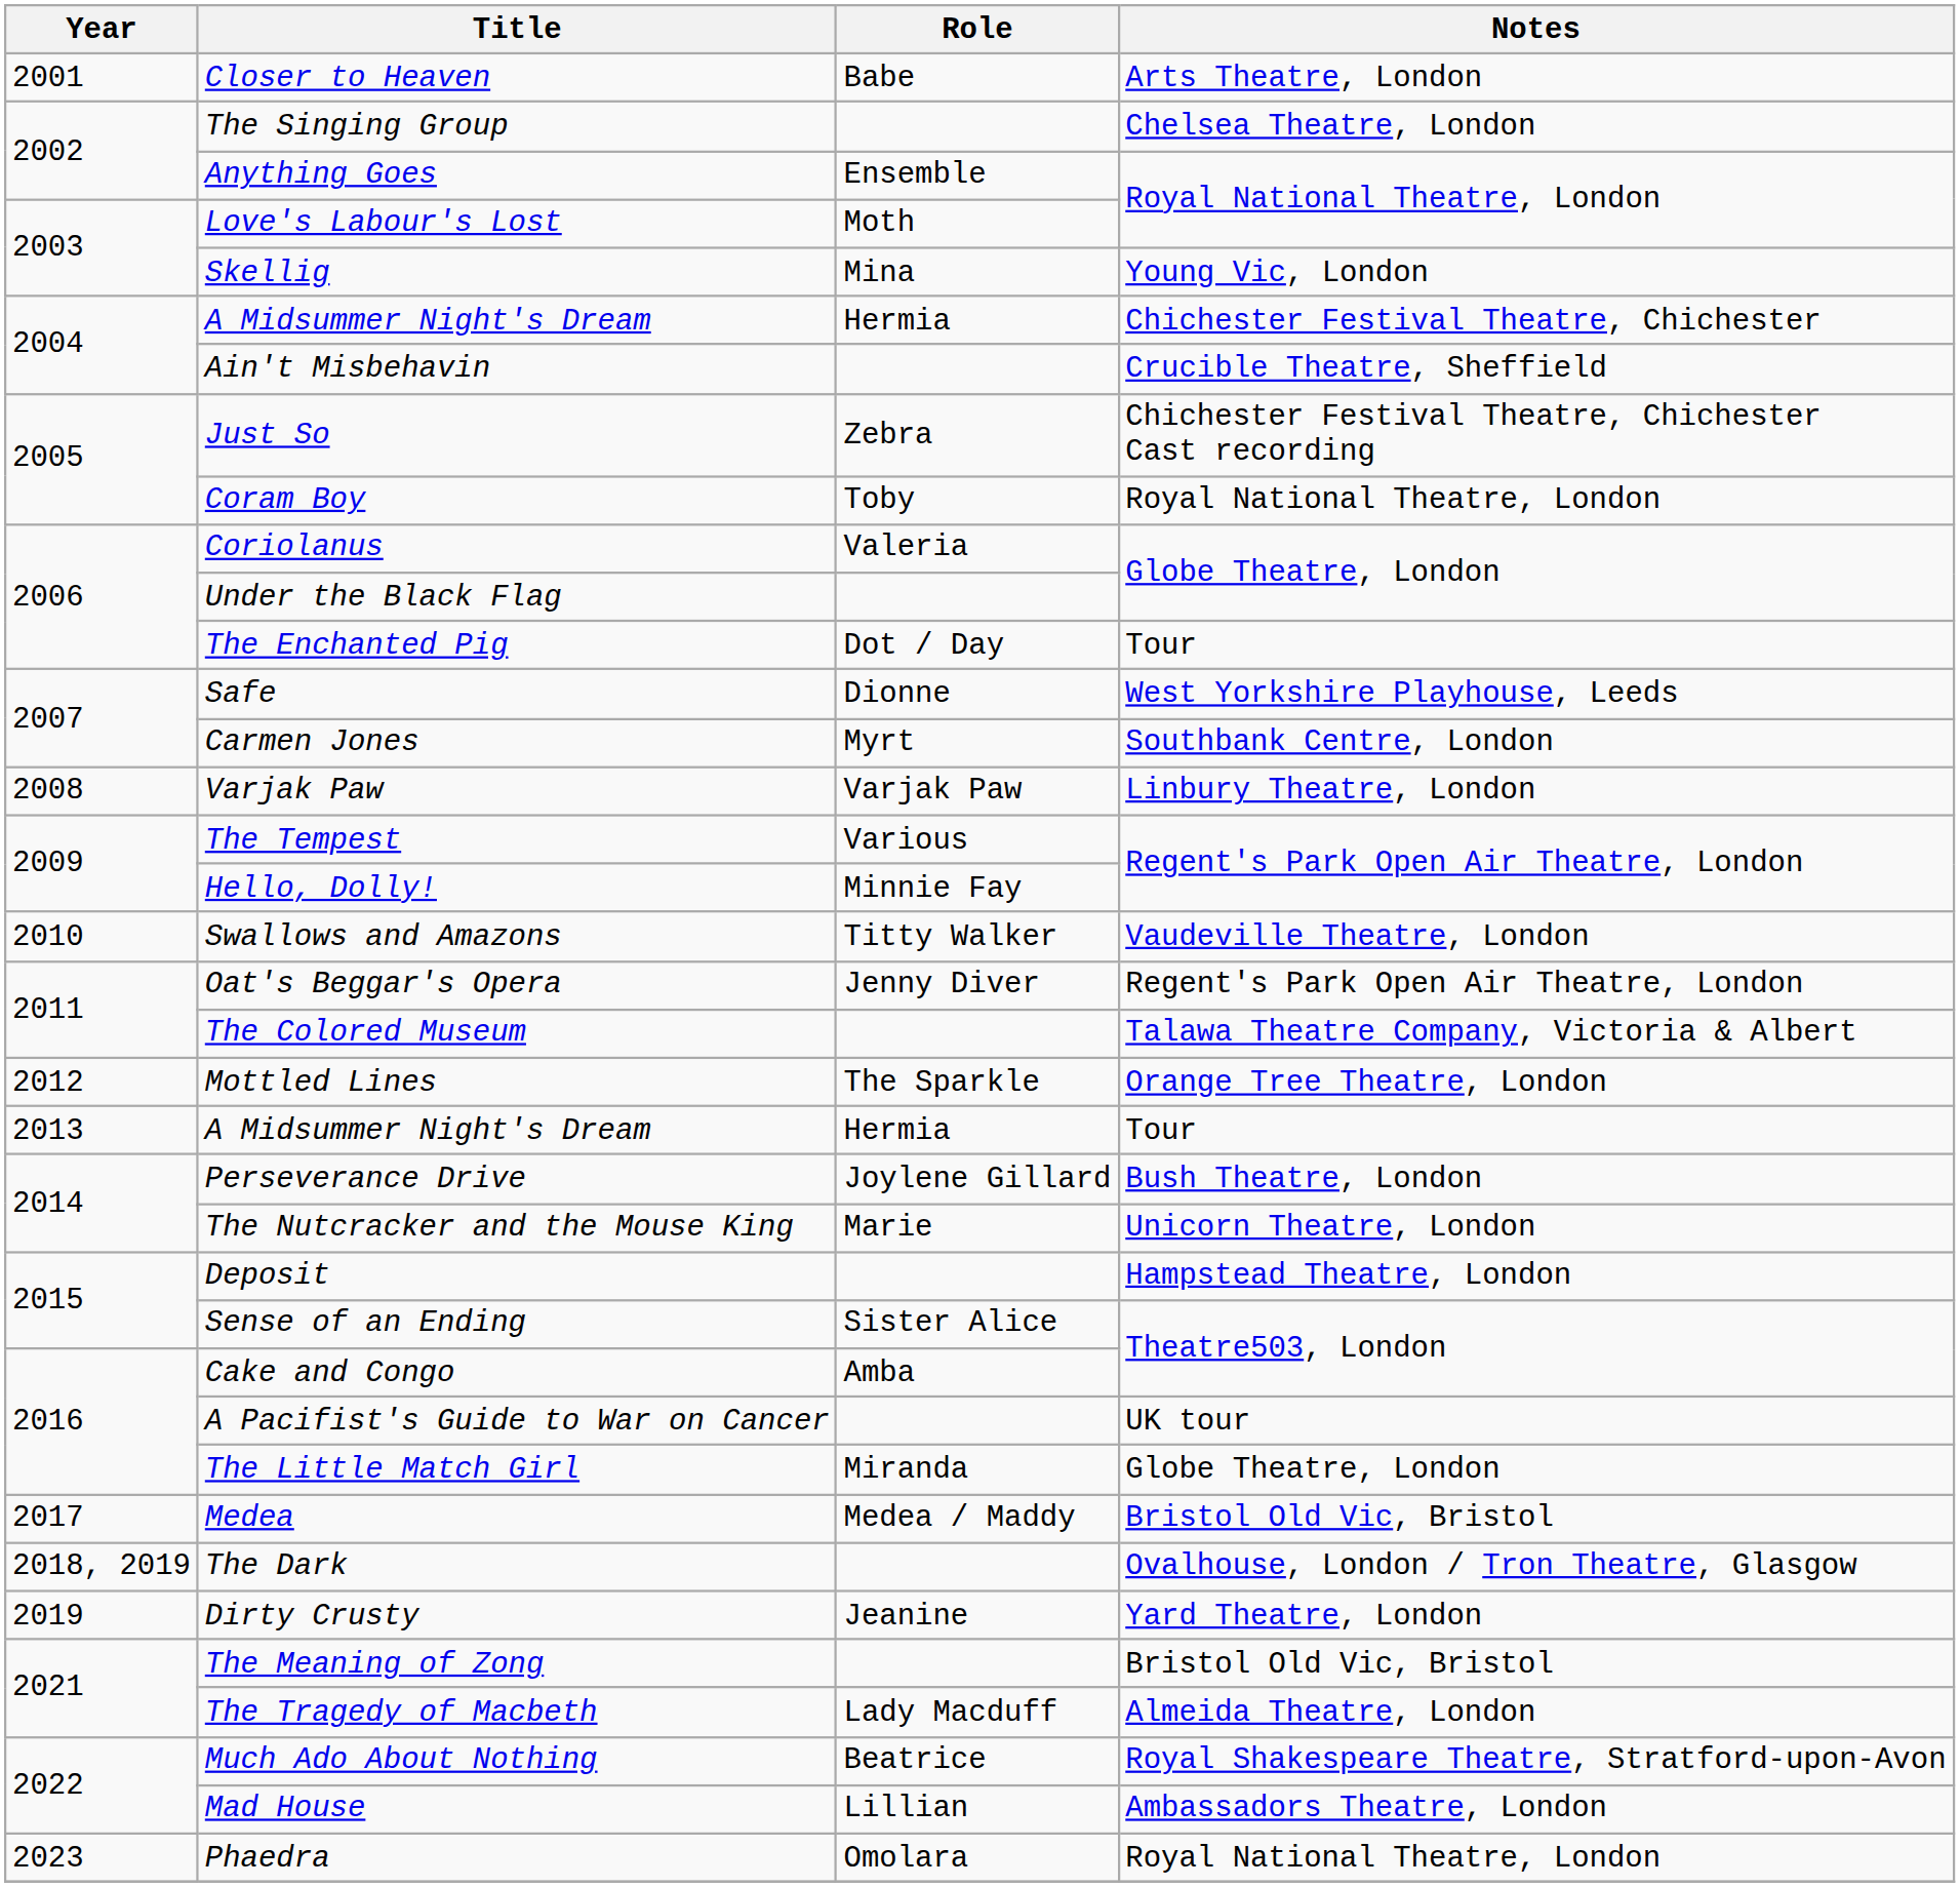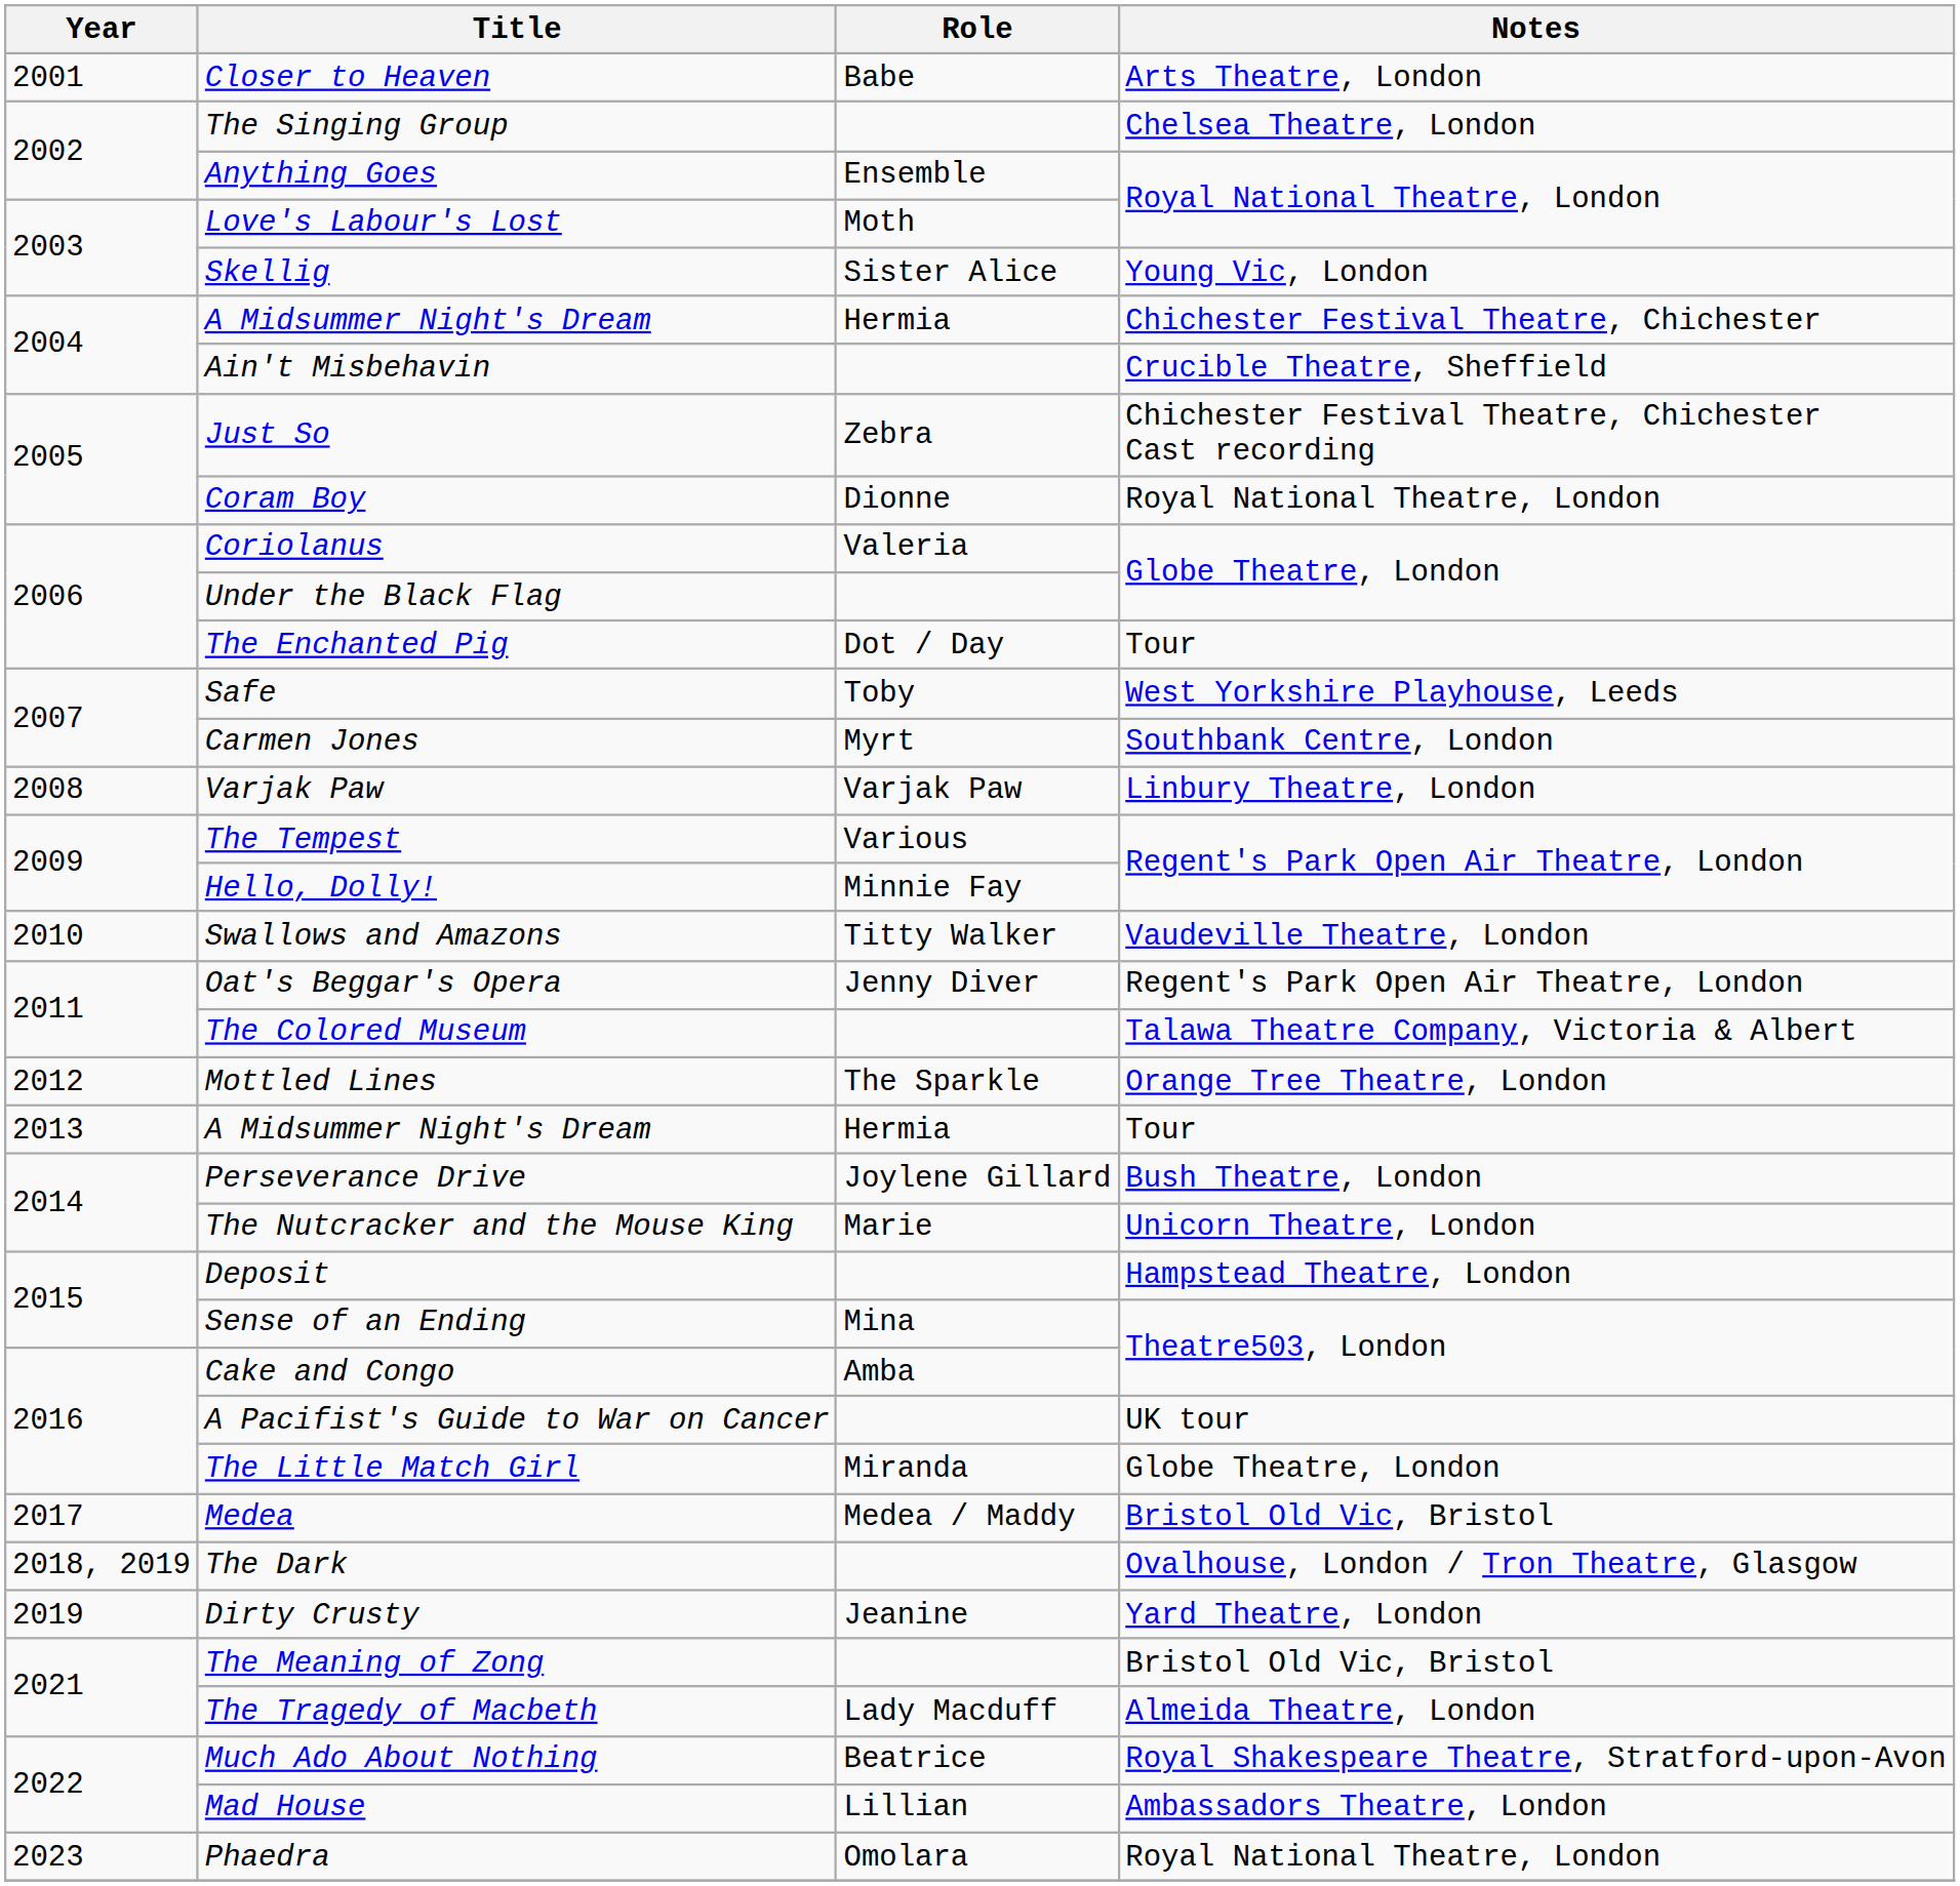Skellig | Role: Mina -> Sister Alice
Coram Boy | Role: Toby -> Dionne
Safe | Role: Dionne -> Toby
Sense of an Ending | Role: Sister Alice -> Mina
